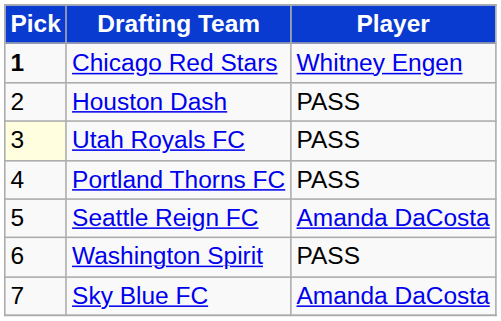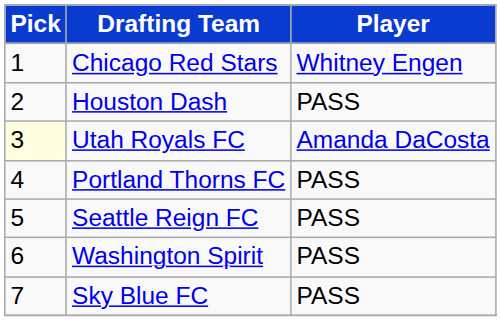Chicago Red Stars | Pick: bold -> normal
Utah Royals FC | Player: PASS -> Amanda DaCosta
Seattle Reign FC | Player: Amanda DaCosta -> PASS
Sky Blue FC | Player: Amanda DaCosta -> PASS
